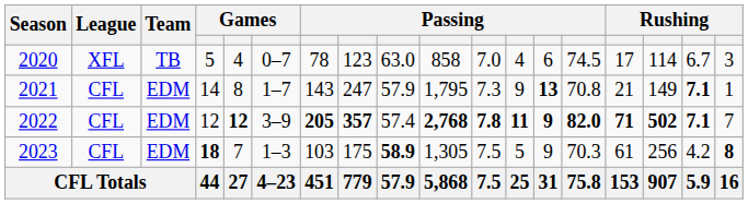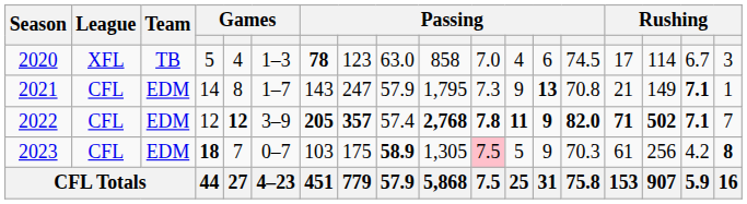2020 | column 6: 0–7 -> 1–3
2020 | column 7: normal -> bold
2023 | column 6: 1–3 -> 0–7
2023 | column 11: no background -> pink background
